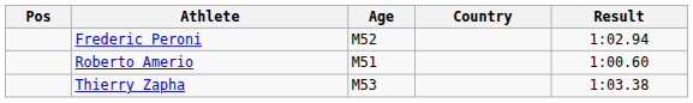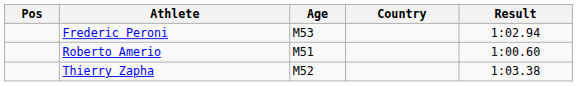Frederic Peroni | Age: M52 -> M53
Thierry Zapha | Age: M53 -> M52
